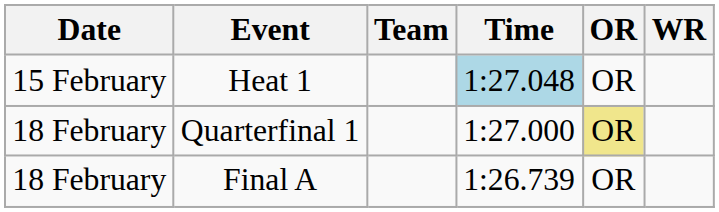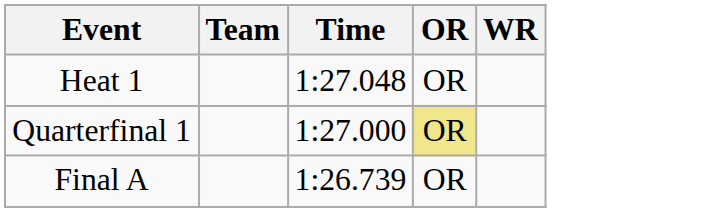- column: Date | 15 February | 18 February | 18 February
Heat 1 | Time: lightblue background -> no background
